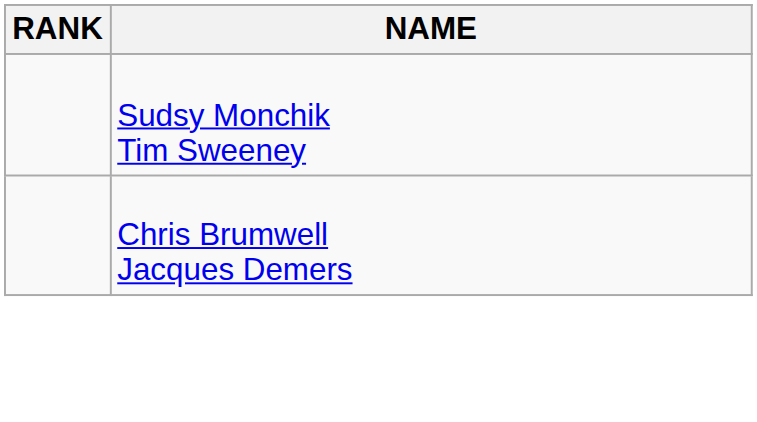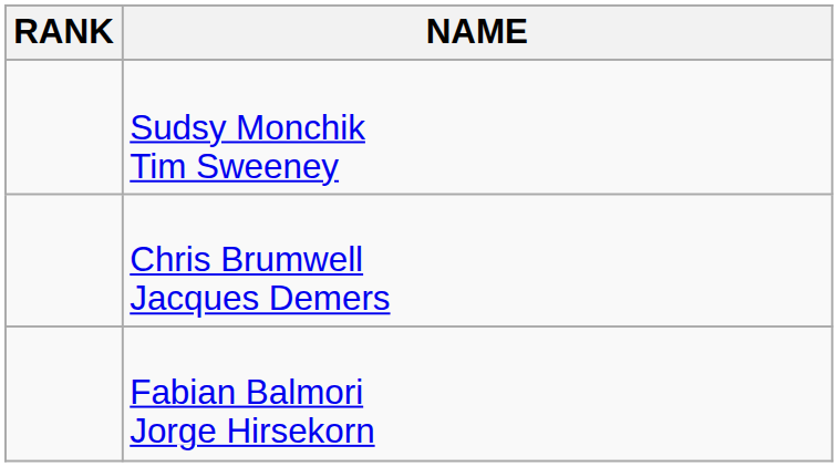+ row: Fabian Balmori Jorge Hirsekorn
